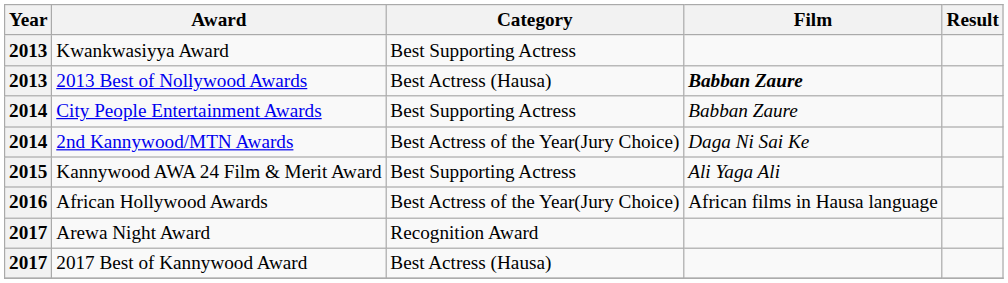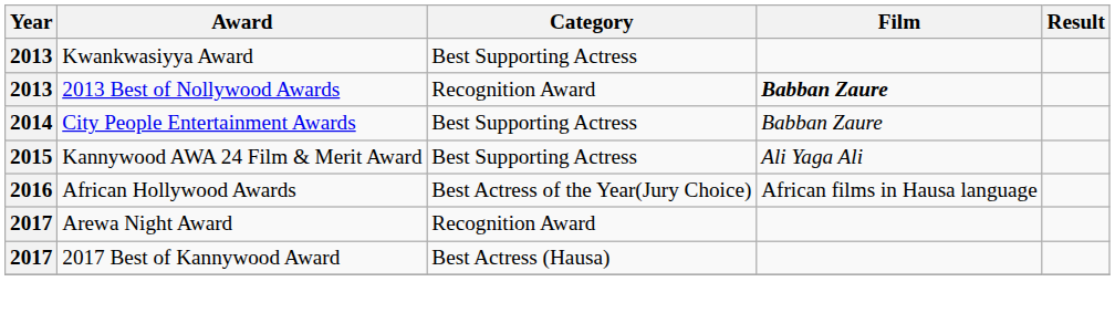2013 Best of Nollywood Awards | Category: Best Actress (Hausa) -> Recognition Award
- row: 2014 | 2nd Kannywood/MTN Awards | Best Actress of the Year(Jury Choice) | Daga Ni Sai Ke
